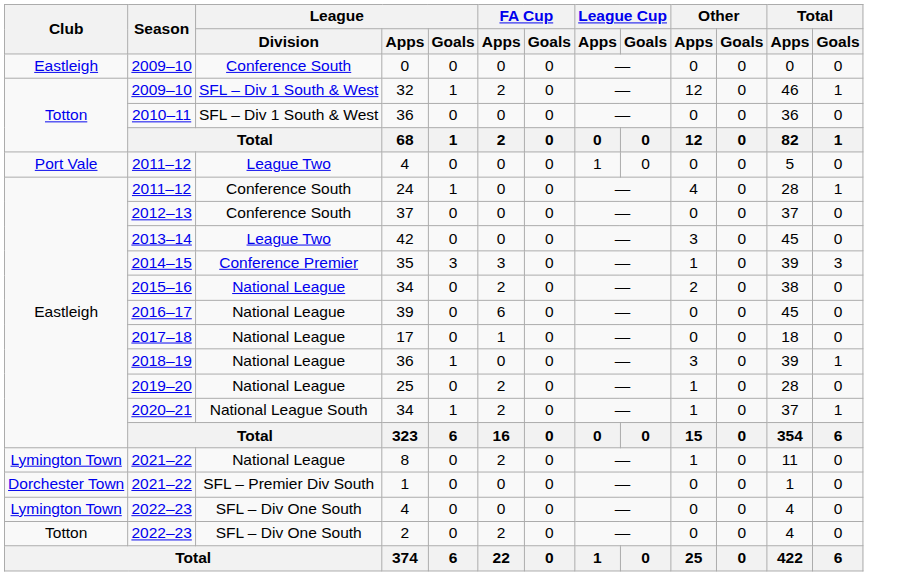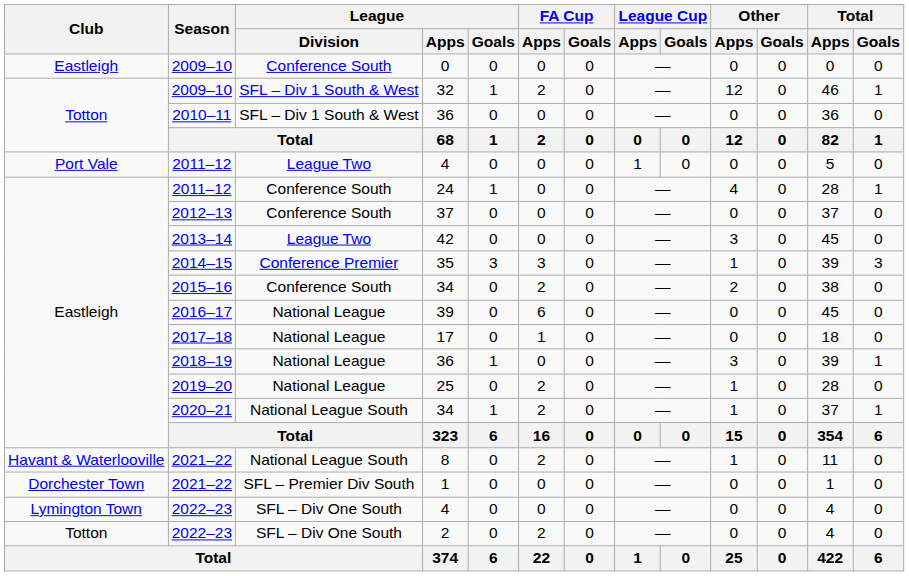2015–16 / 34 | League / Division: National League -> Conference South
8 | Club: Lymington Town -> Havant & Waterlooville
8 | League / Division: National League -> National League South
